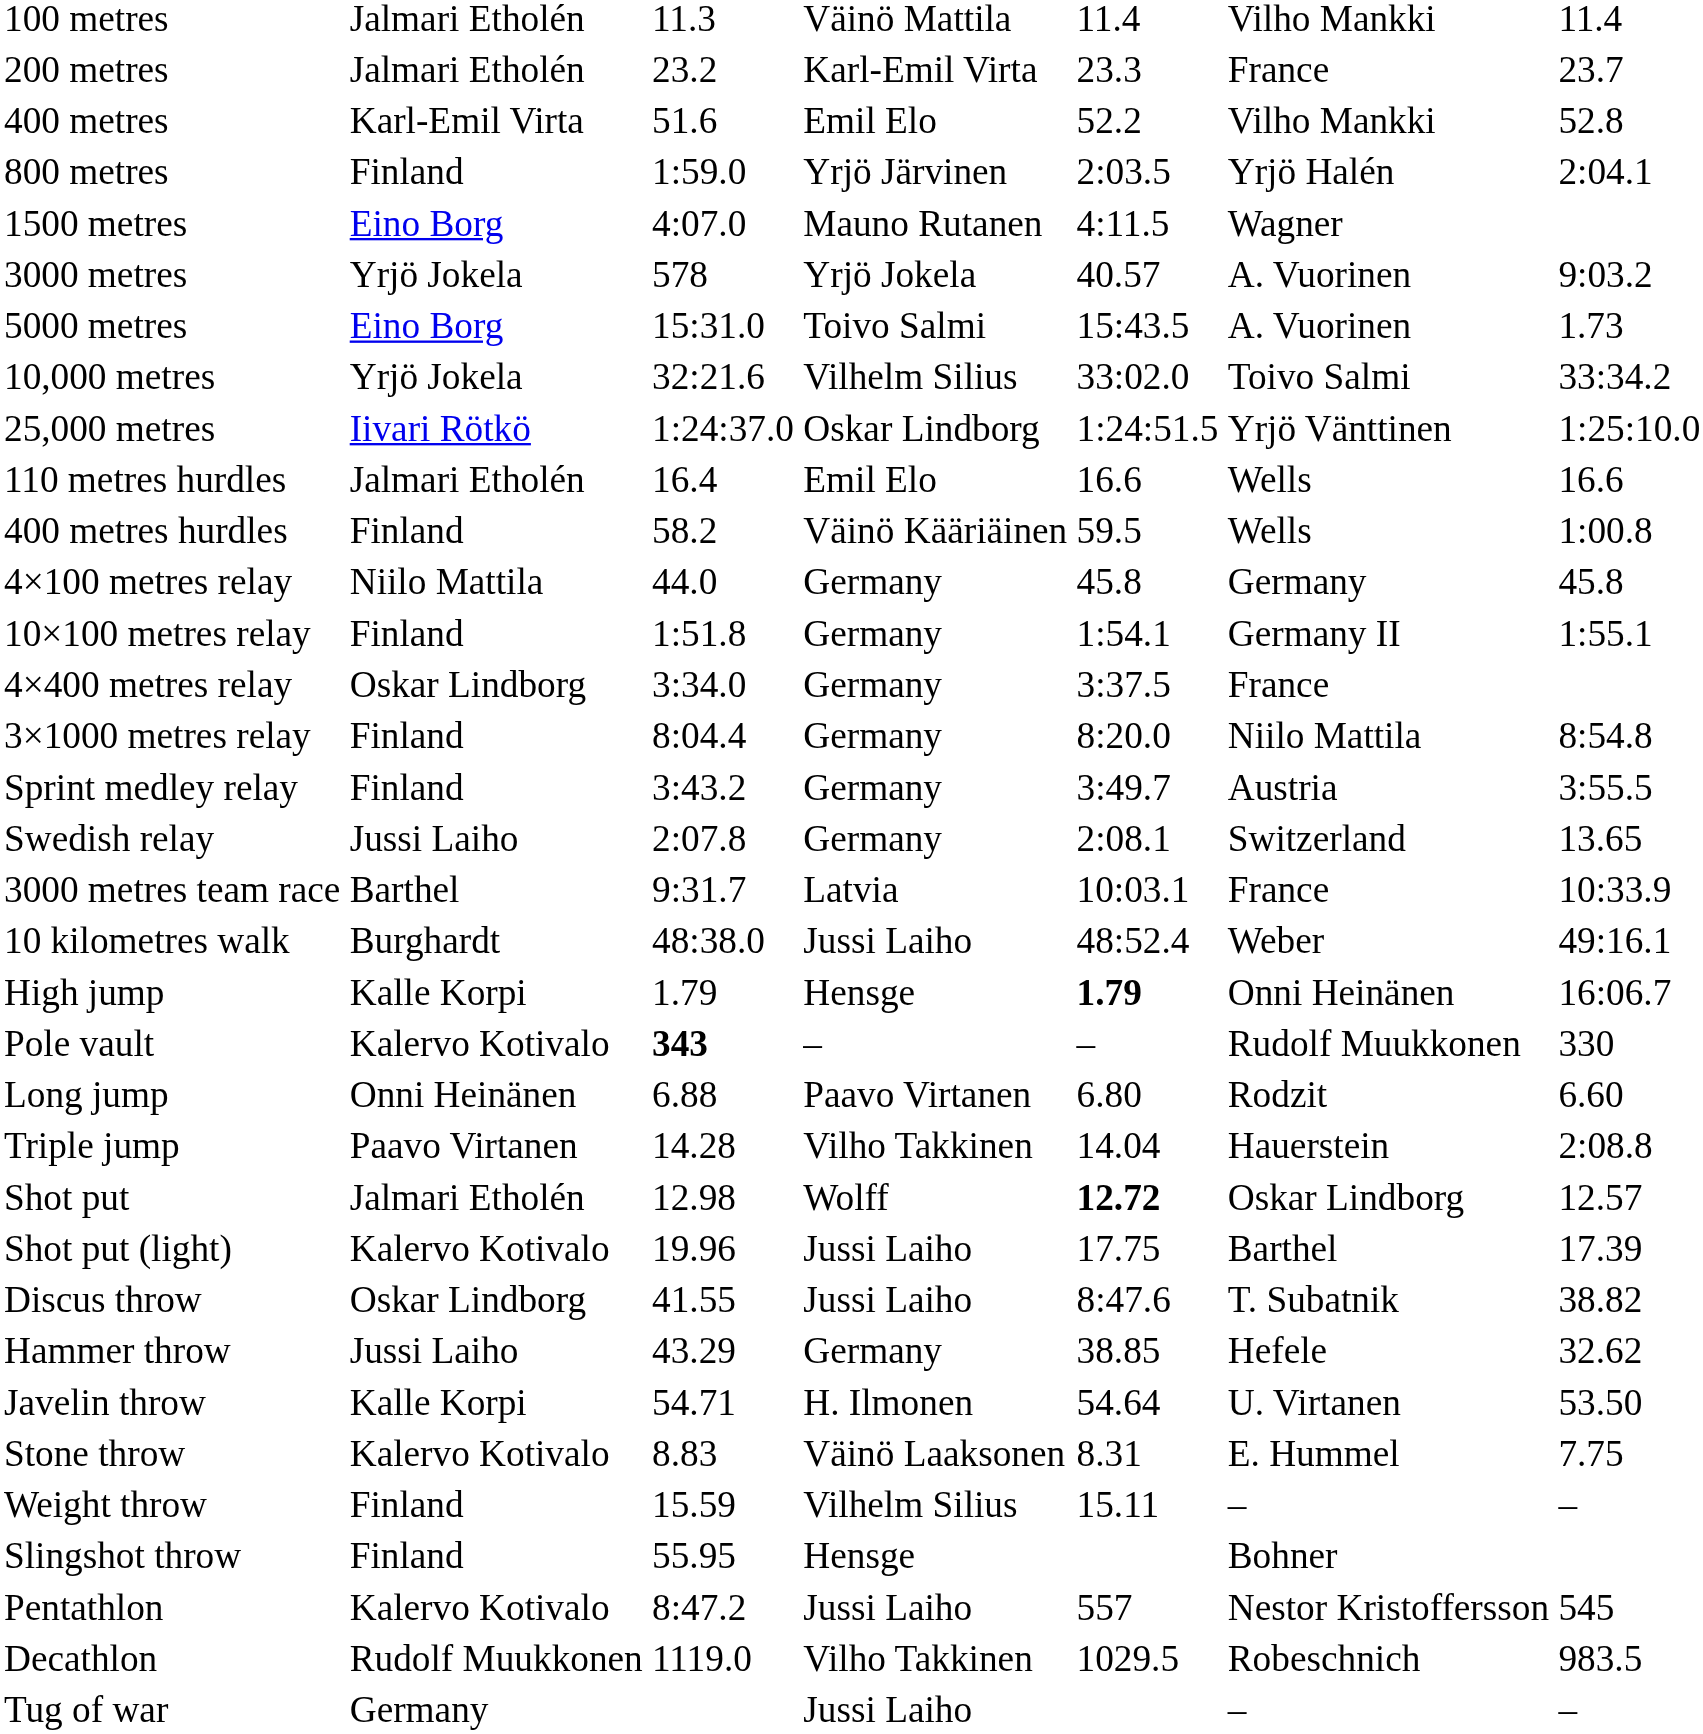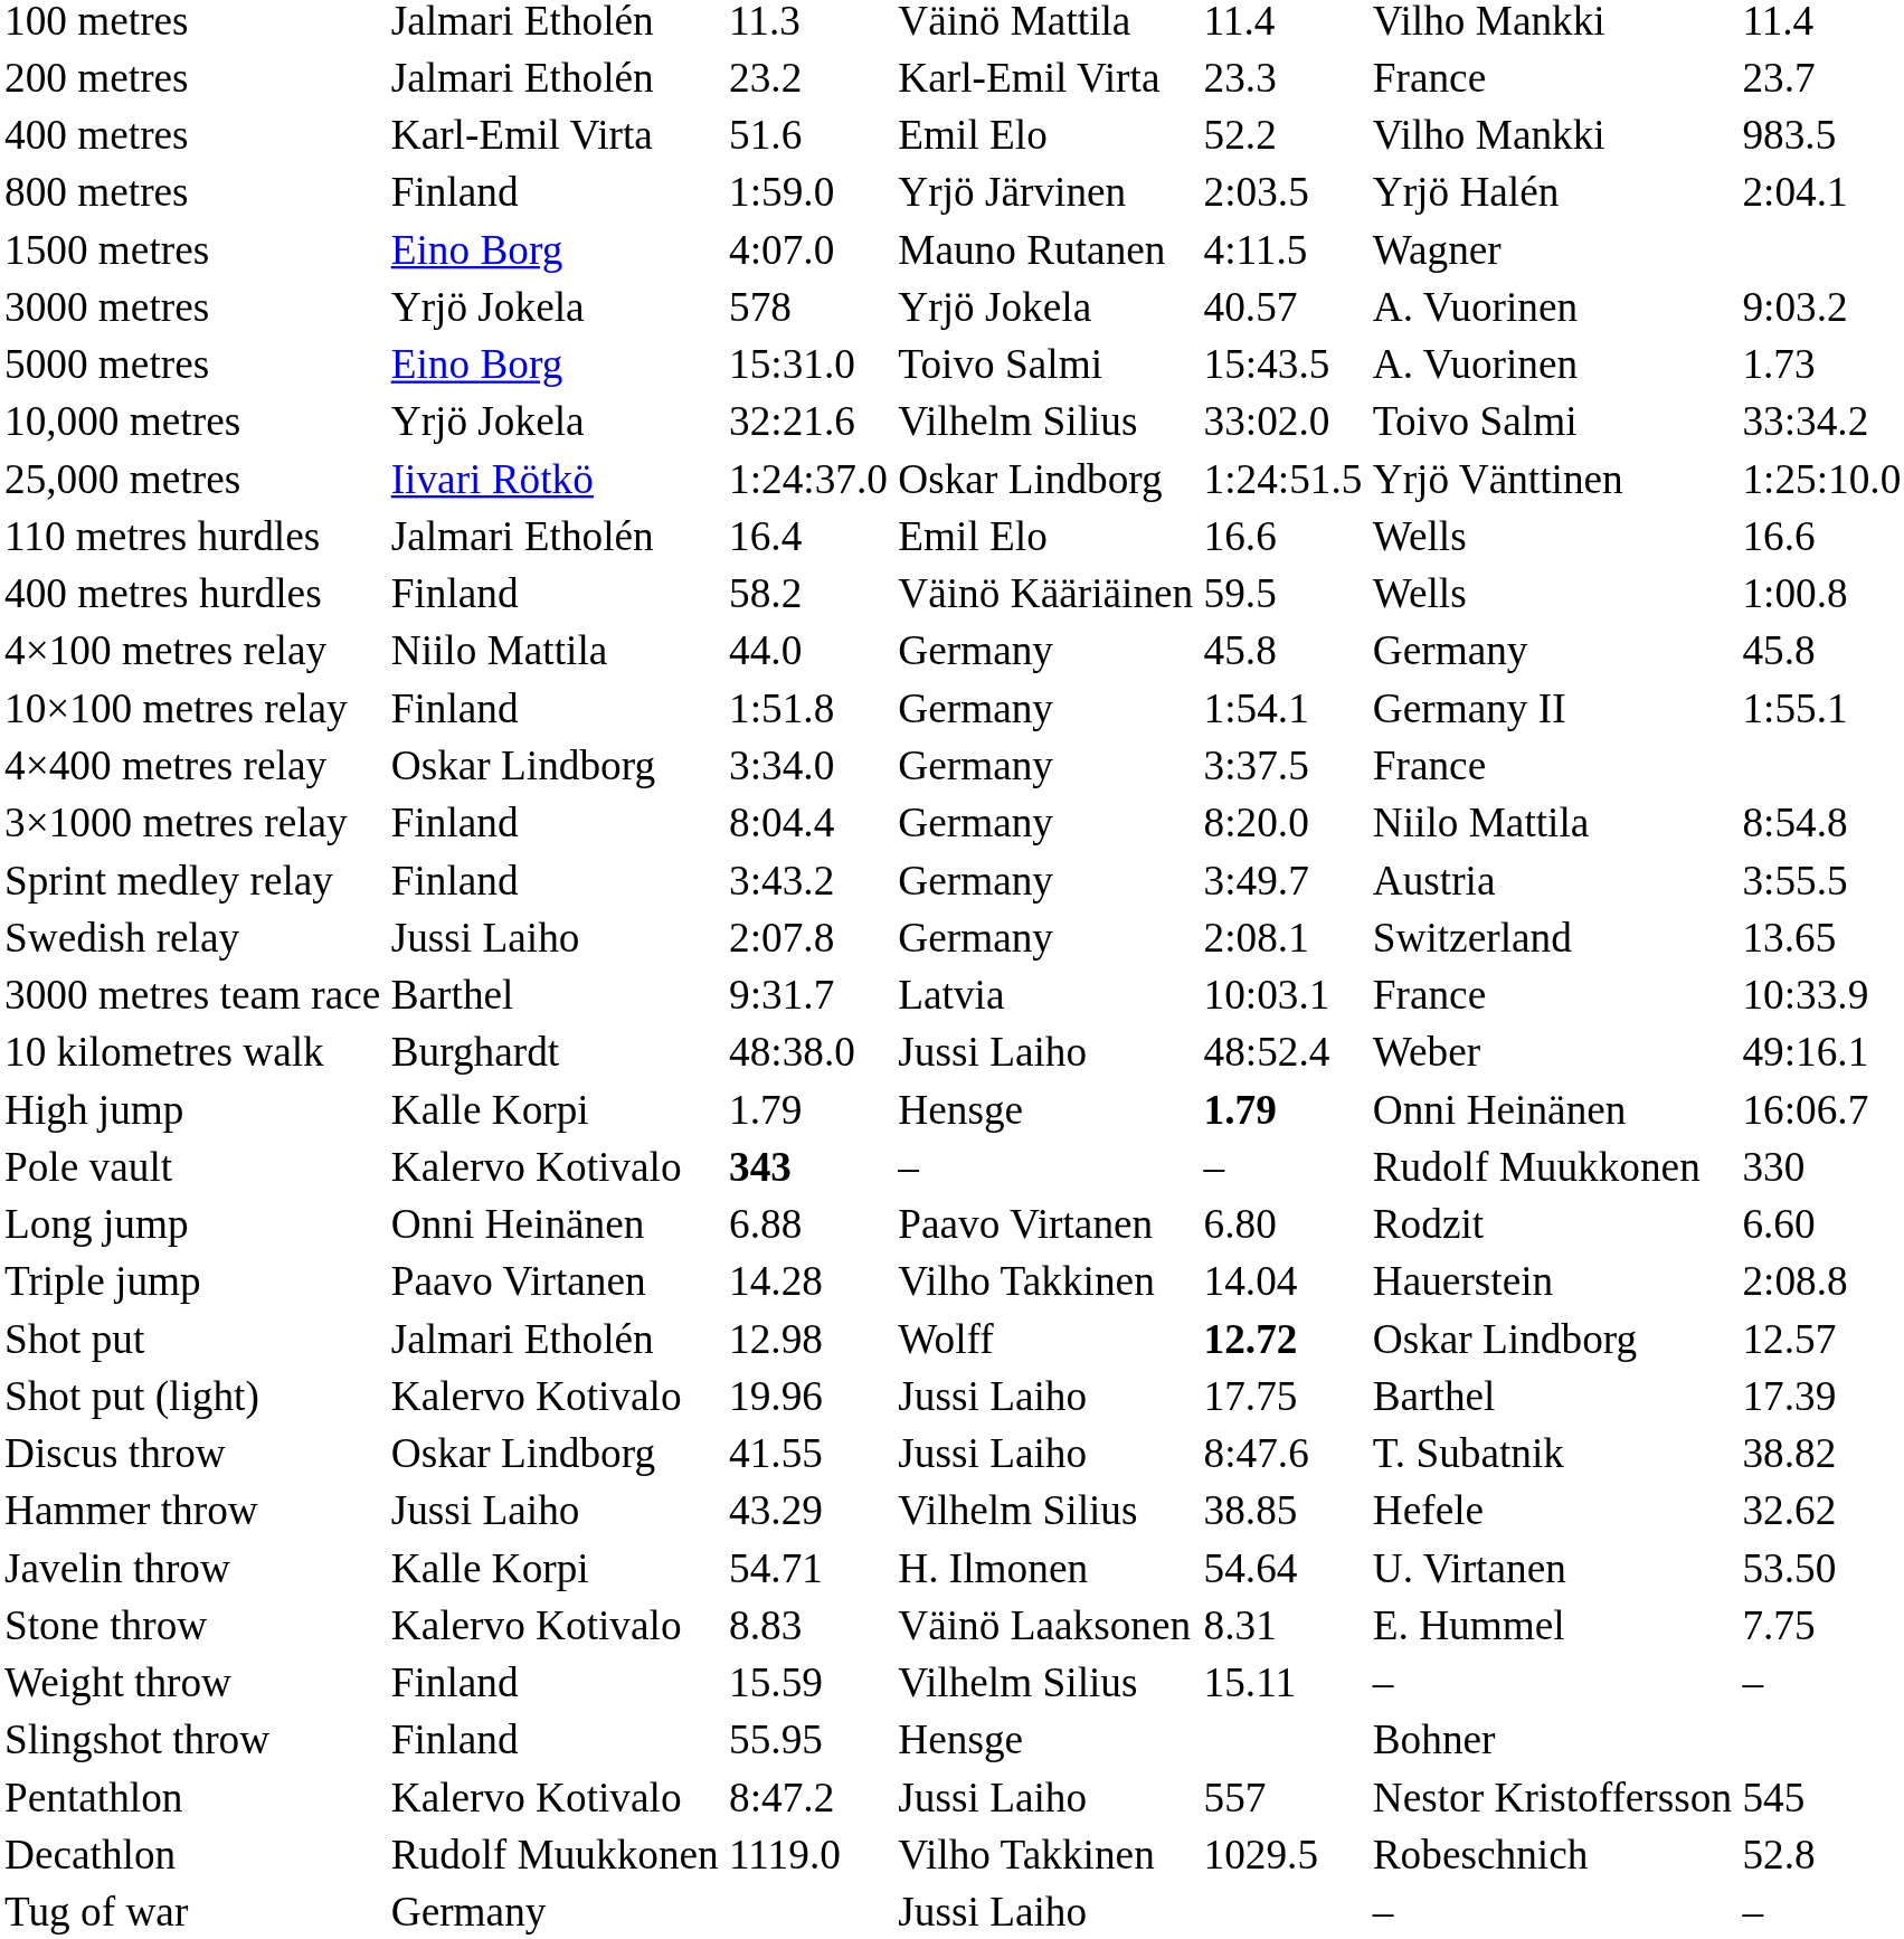400 metres | column 7: 52.8 -> 983.5
Hammer throw | column 4: Germany -> Vilhelm Silius
Decathlon | column 7: 983.5 -> 52.8
